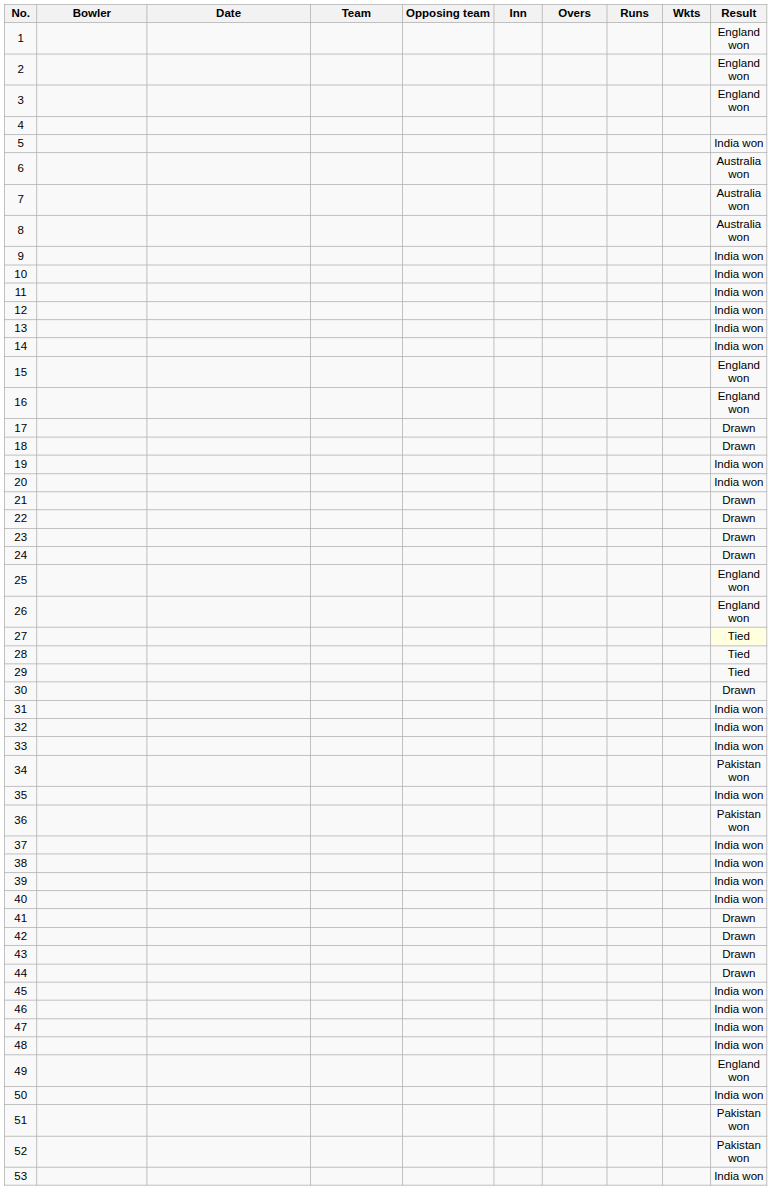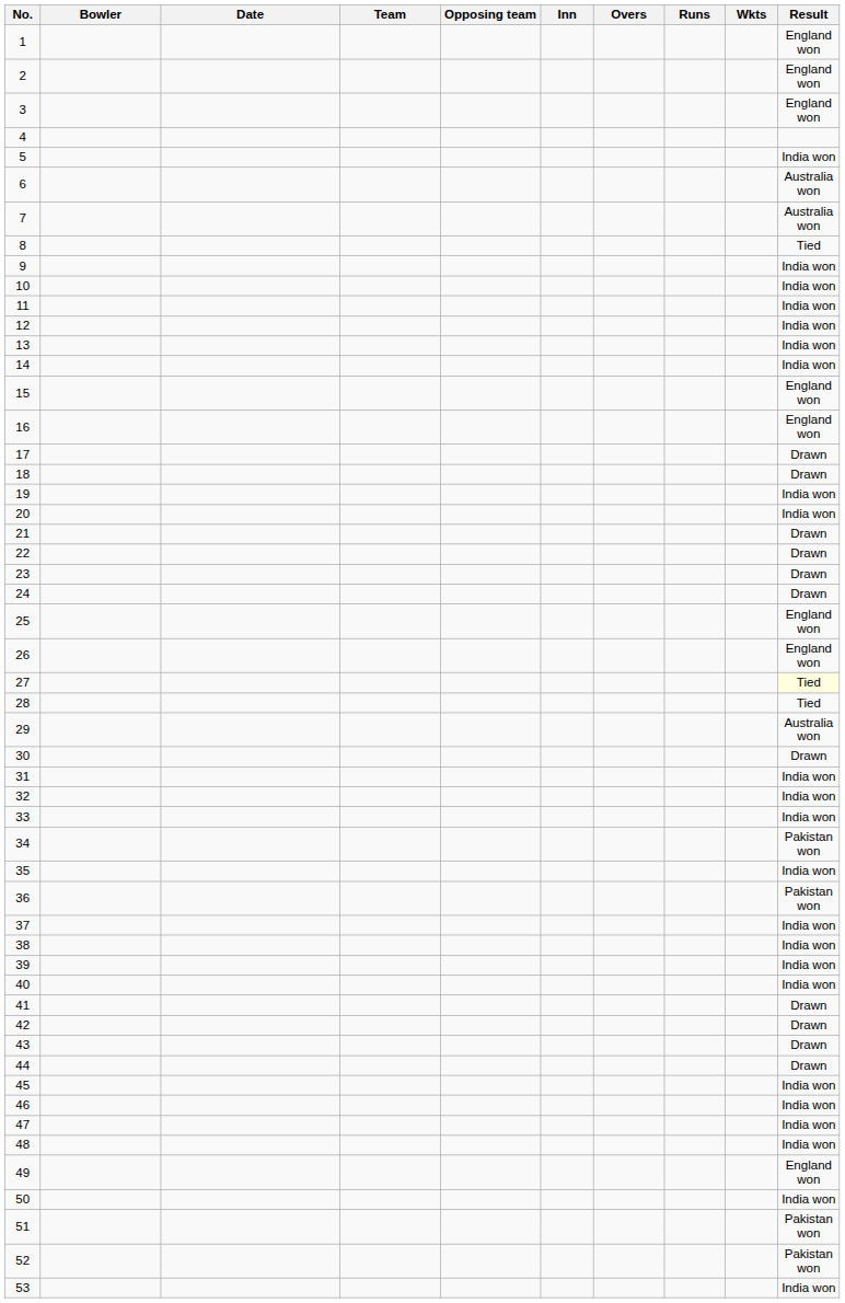8 | Result: Australia won -> Tied
29 | Result: Tied -> Australia won
